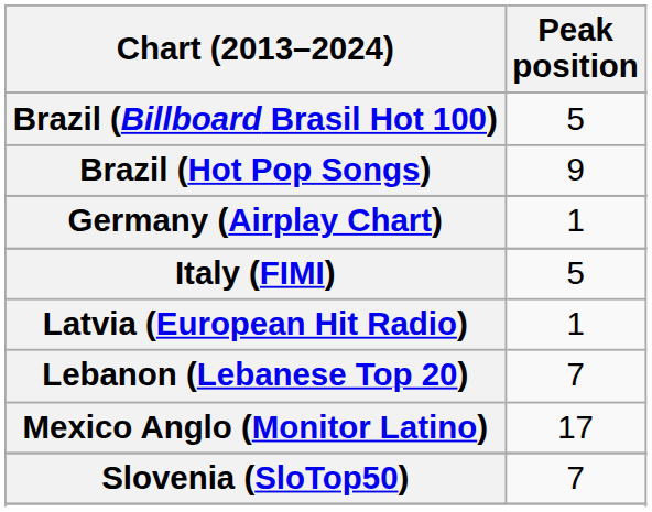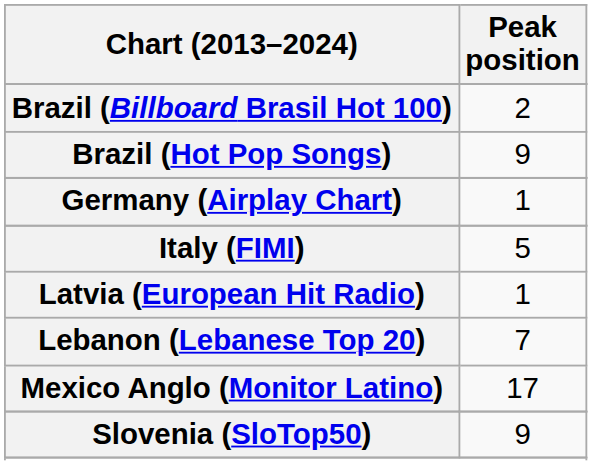Brazil (Billboard Brasil Hot 100) | Peak position: 5 -> 2
Slovenia (SloTop50) | Peak position: 7 -> 9
